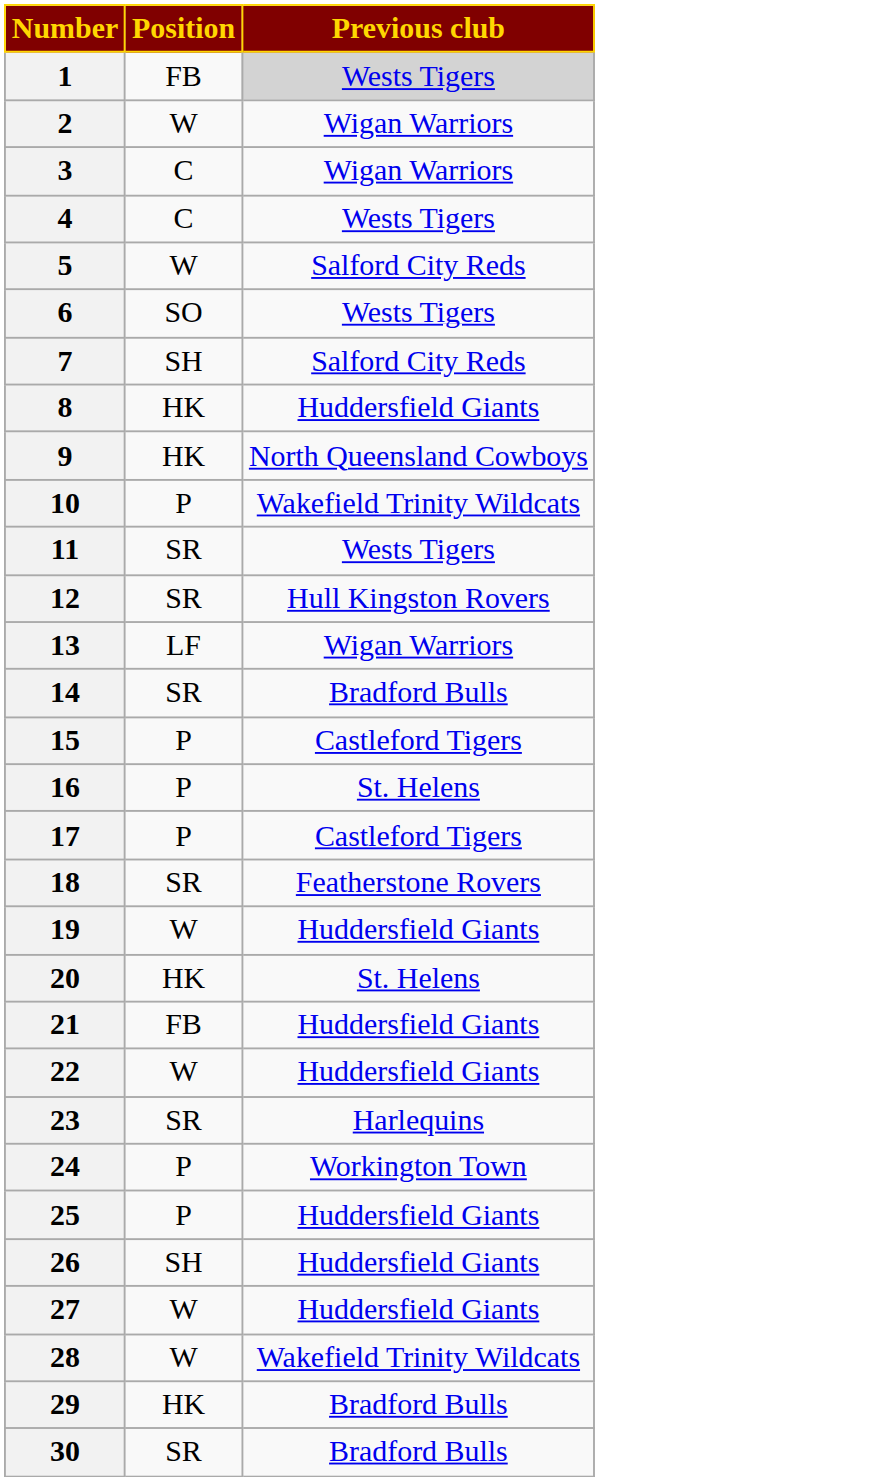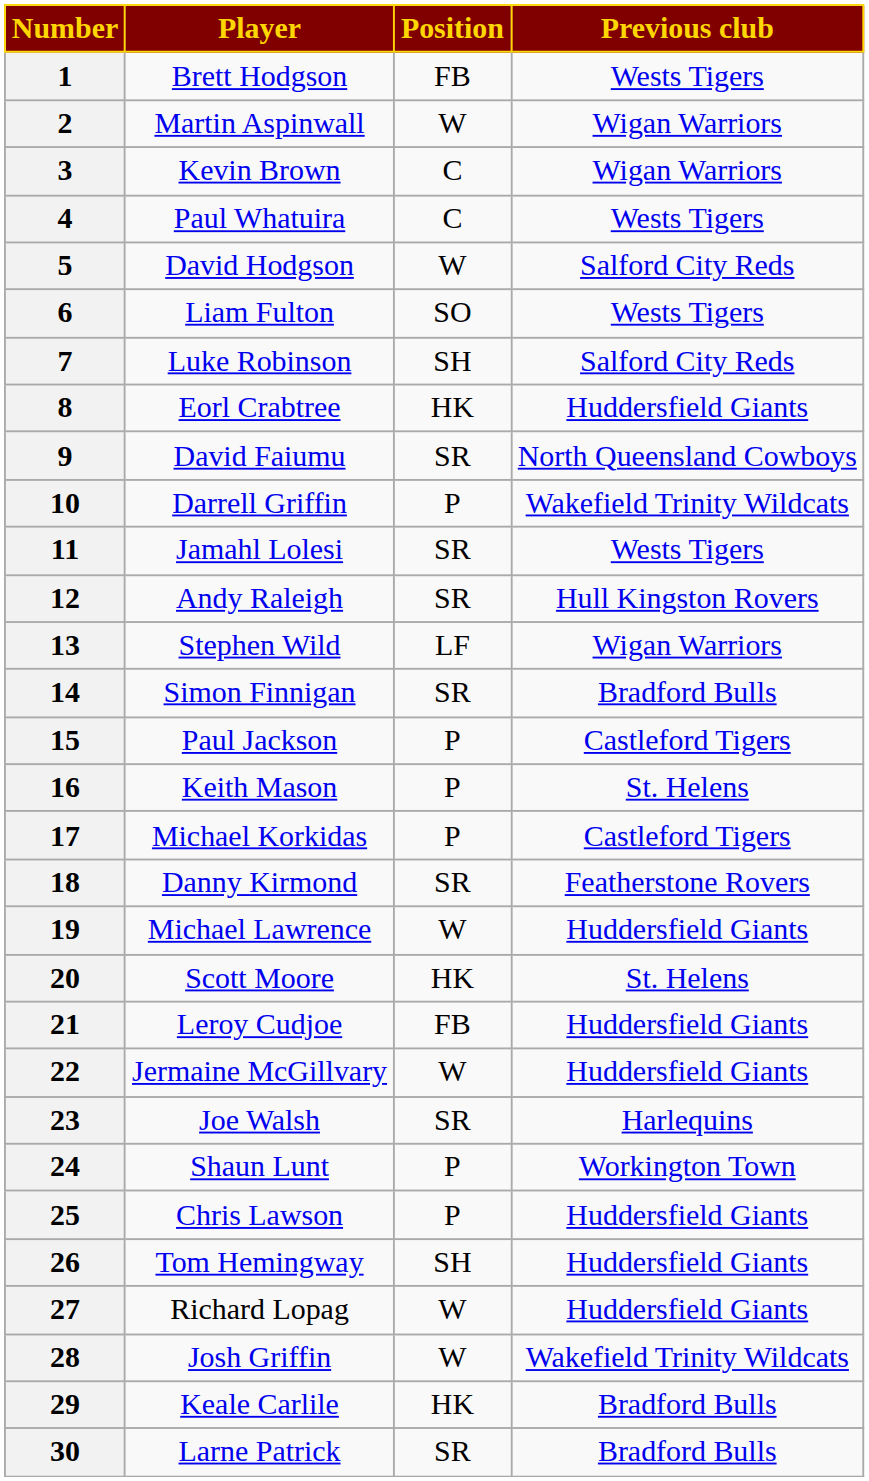+ column: Player | Brett Hodgson | Martin Aspinwall | Kevin Brown | Paul Whatuira | David Hodgson | Liam Fulton | Luke Robinson | Eorl Crabtree | David Faiumu | Darrell Griffin | Jamahl Lolesi | Andy Raleigh | Stephen Wild | Simon Finnigan | Paul Jackson | Keith Mason | Michael Korkidas | Danny Kirmond | Michael Lawrence | Scott Moore | Leroy Cudjoe | Jermaine McGillvary | Joe Walsh | Shaun Lunt | Chris Lawson | Tom Hemingway | Richard Lopag | Josh Griffin | Keale Carlile | Larne Patrick
1 | Previous club: lightgrey background -> no background
9 | Position: HK -> SR
